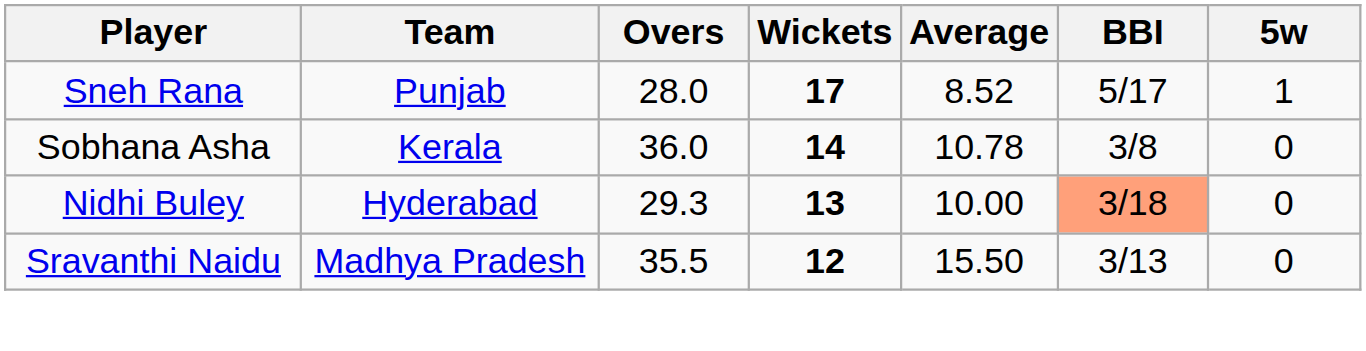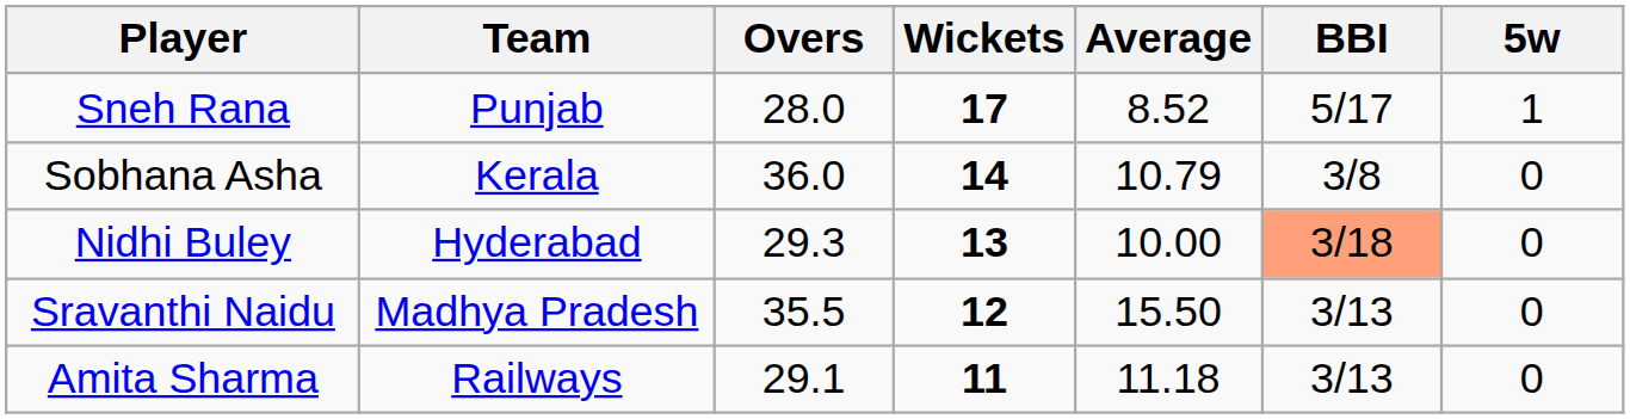Sobhana Asha | Average: 10.78 -> 10.79
+ row: Amita Sharma | Railways | 29.1 | 11 | 11.18 | 3/13 | 0
